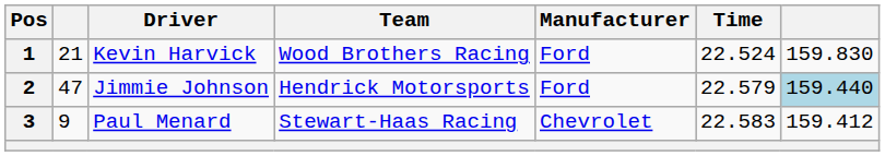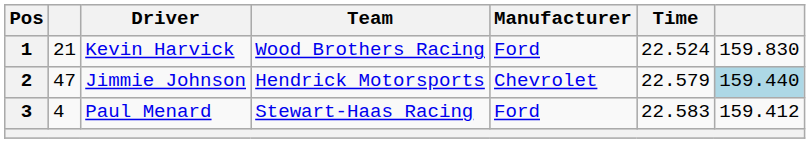2 | Manufacturer: Ford -> Chevrolet
3 | column 2: 9 -> 4
3 | Manufacturer: Chevrolet -> Ford
